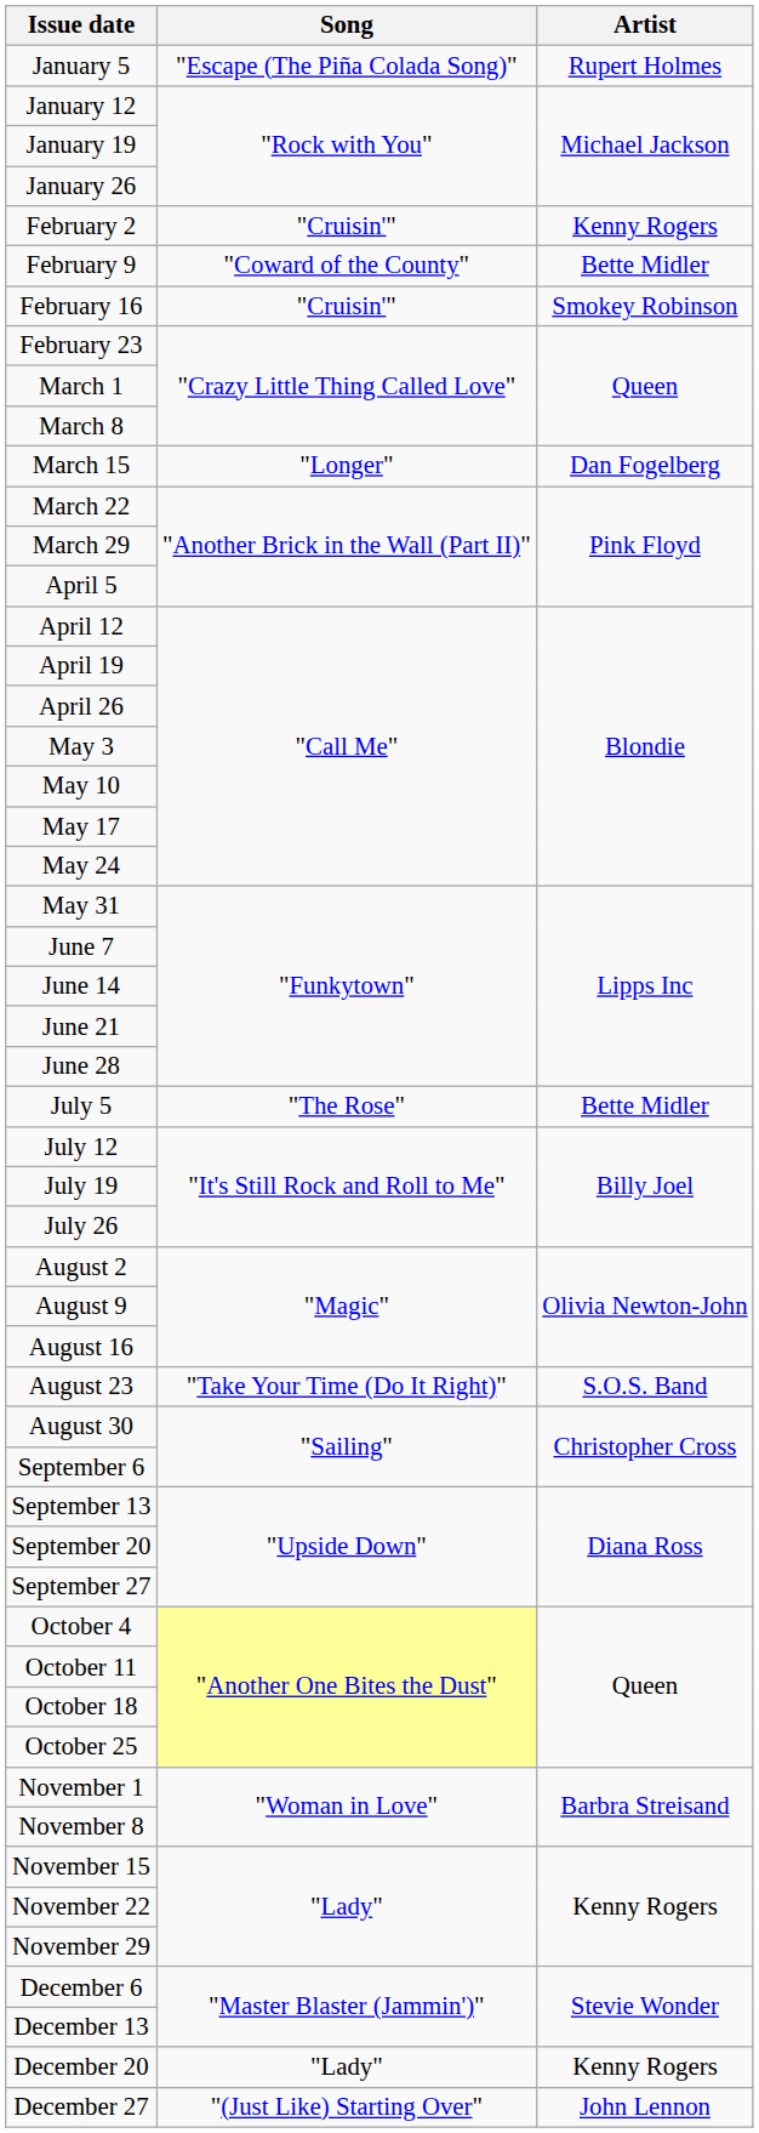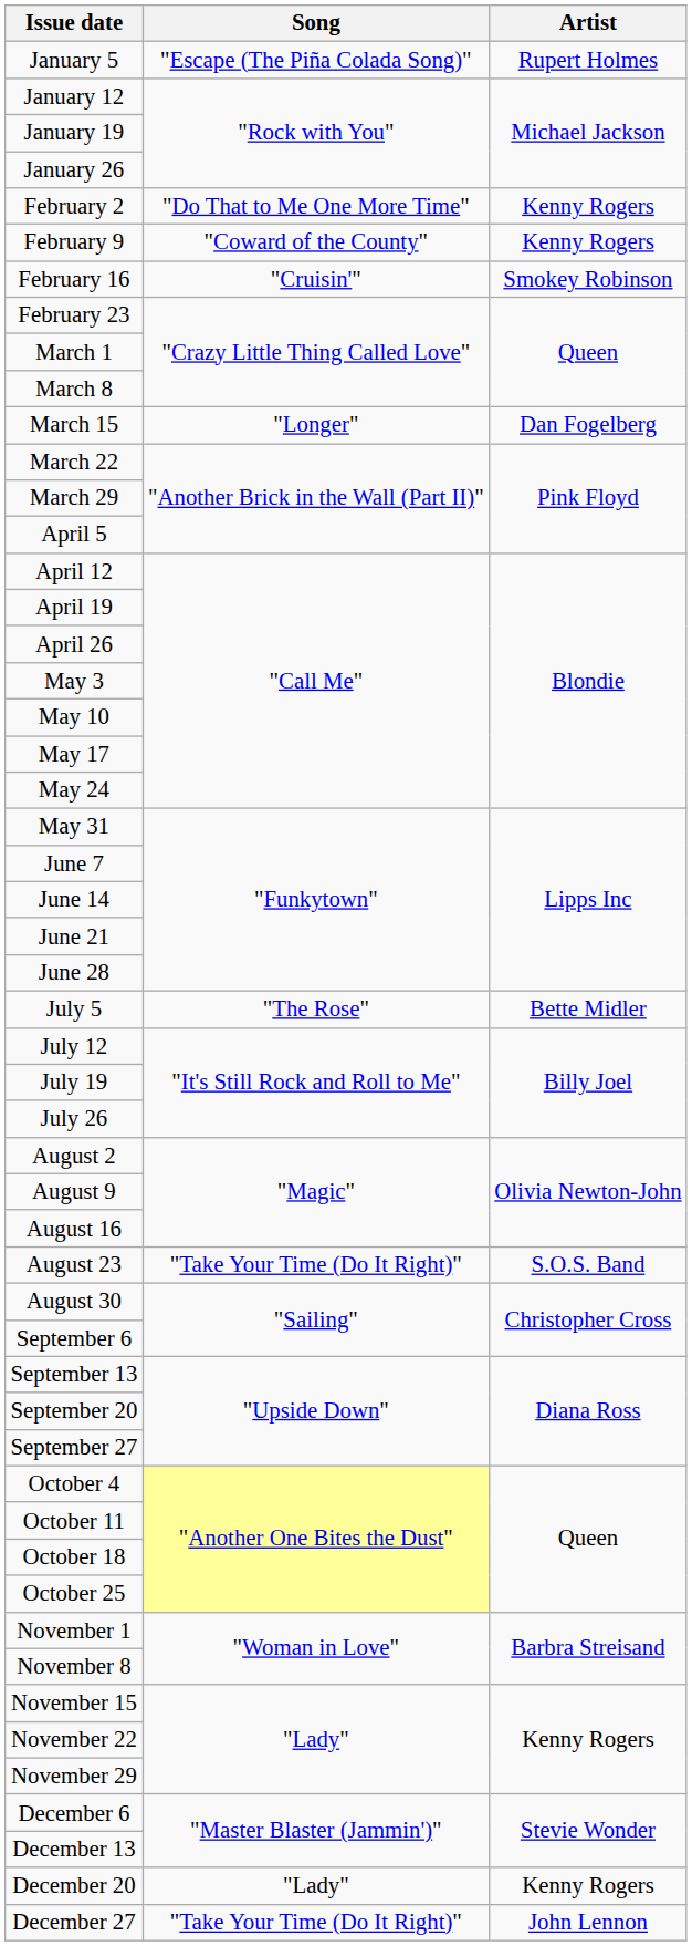February 2 | Song: "Cruisin'" -> "Do That to Me One More Time"
February 9 | Artist: Bette Midler -> Kenny Rogers
December 27 | Song: "(Just Like) Starting Over" -> "Take Your Time (Do It Right)"
